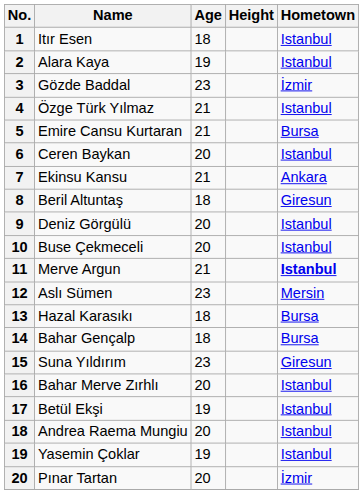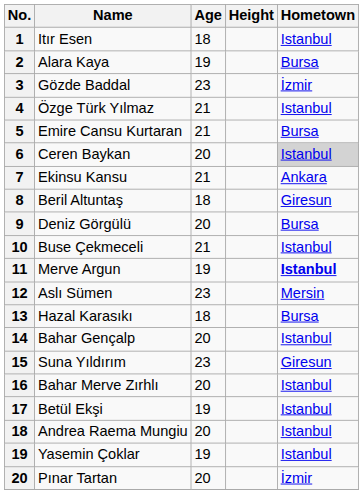Alara Kaya | Hometown: Istanbul -> Bursa
Ceren Baykan | Hometown: no background -> lightgrey background
Deniz Görgülü | Hometown: Istanbul -> Bursa
Buse Çekmeceli | Age: 20 -> 21
Merve Argun | Age: 21 -> 19
Bahar Gençalp | Age: 18 -> 20
Bahar Gençalp | Hometown: Bursa -> Istanbul
